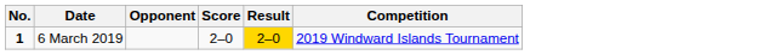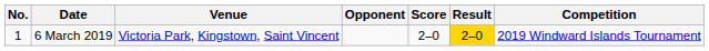+ column: Venue | Victoria Park, Kingstown, Saint Vincent
6 March 2019 | No.: bold -> normal
